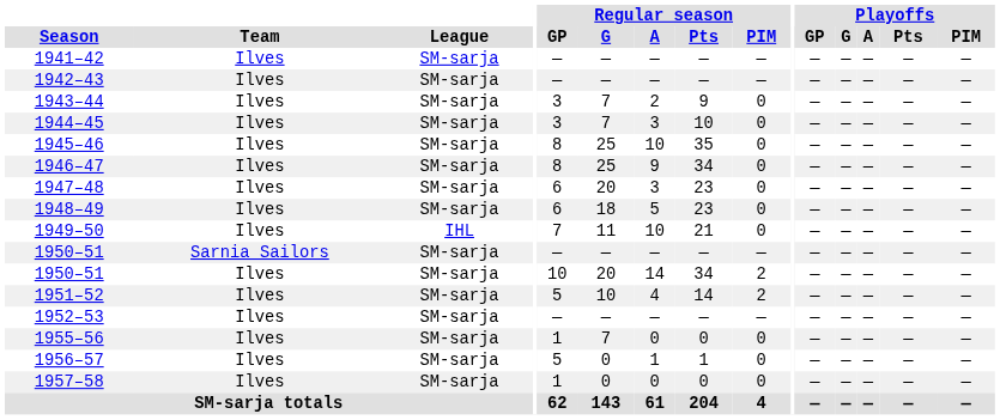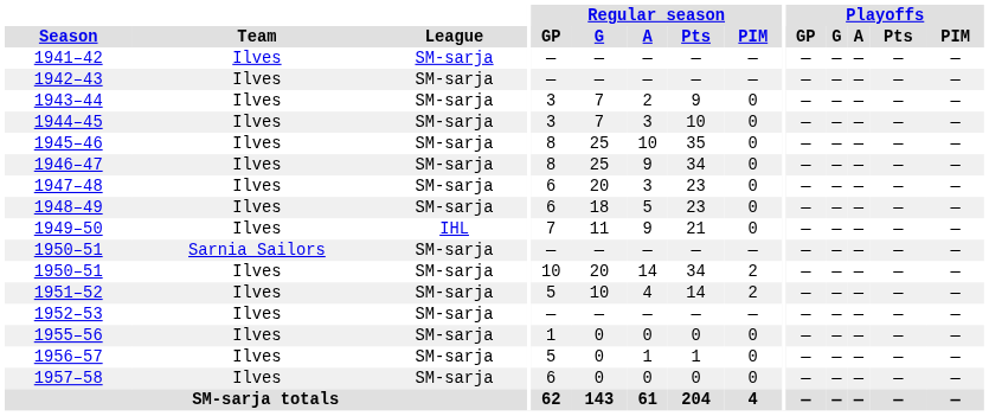1949–50 | Regular season / A: 10 -> 9
1955–56 | Regular season / G: 7 -> 0
1957–58 | Regular season / GP: 1 -> 6
